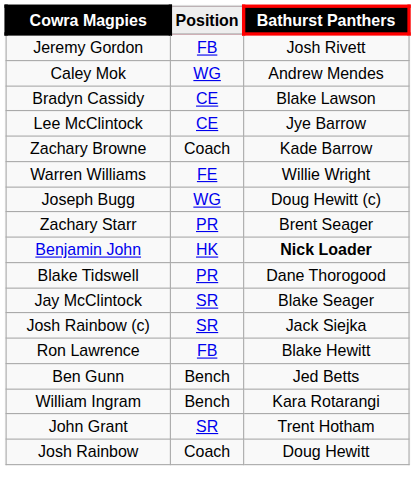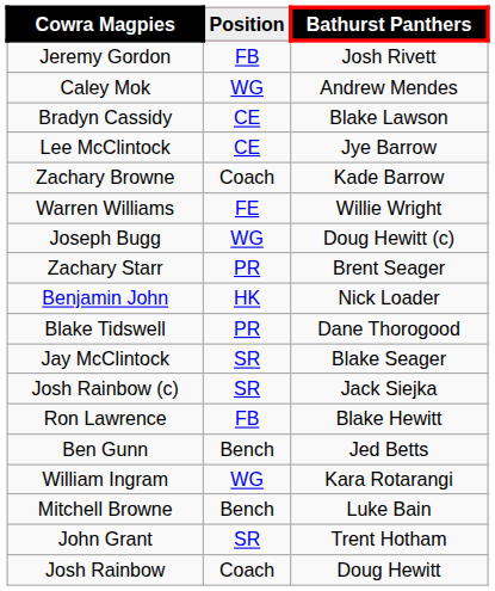Benjamin John | Bathurst Panthers: bold -> normal
William Ingram | Position: Bench -> WG
+ row: Mitchell Browne | Bench | Luke Bain
